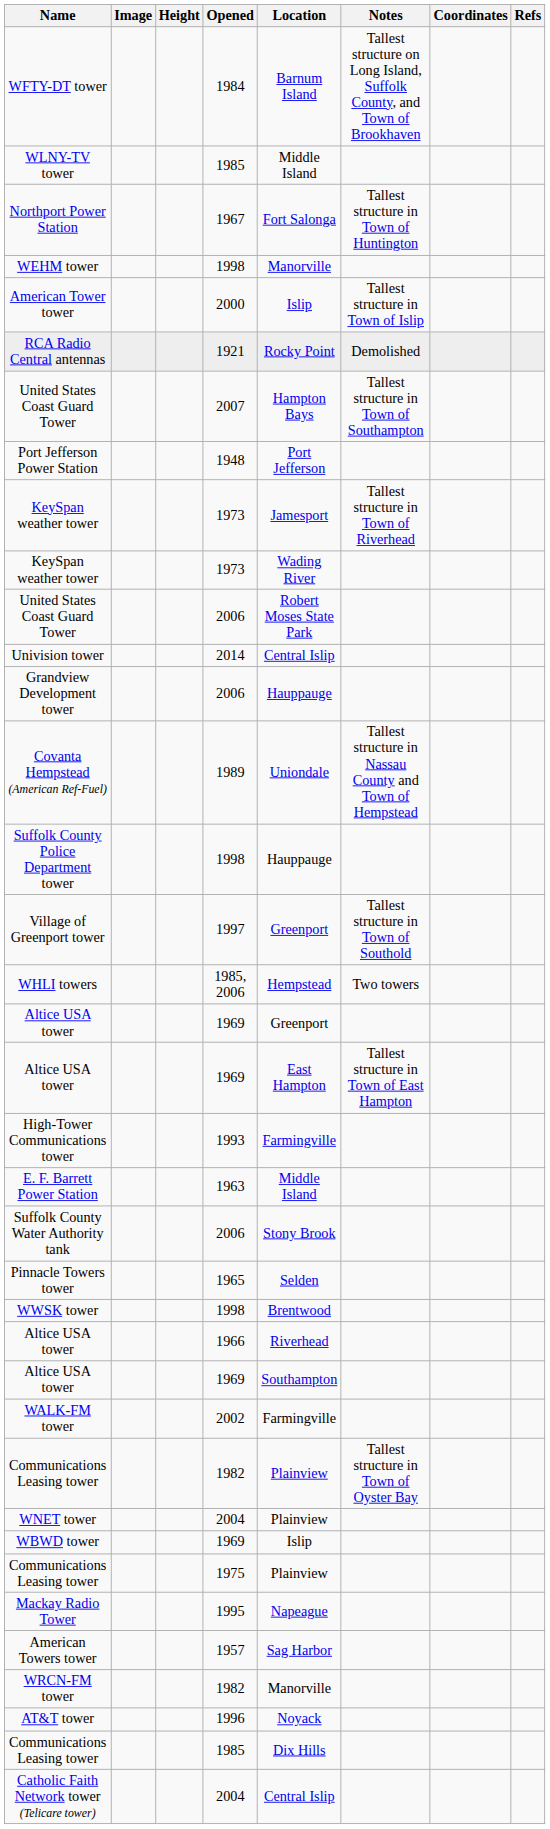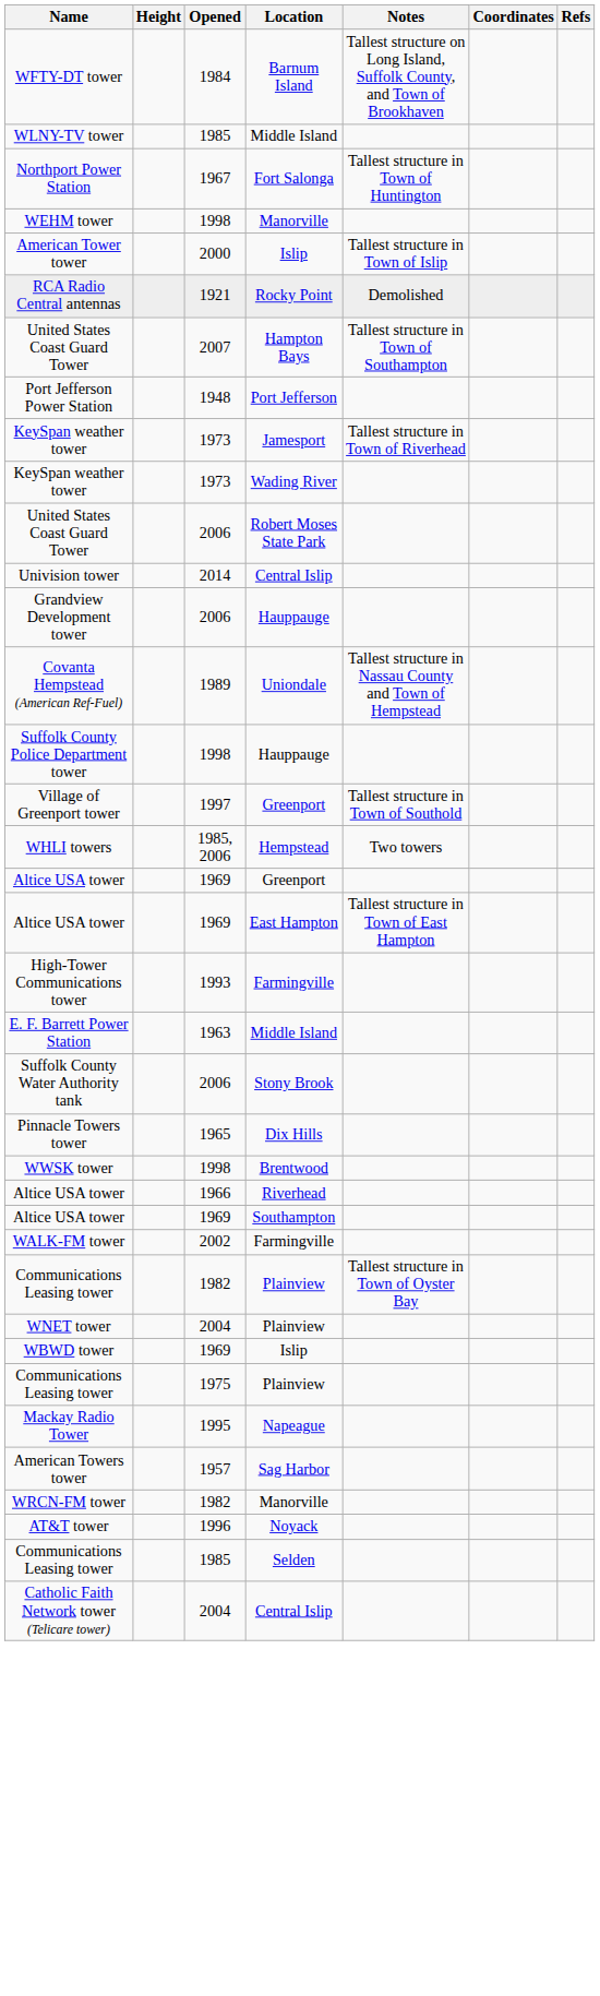- column: Image
Pinnacle Towers tower | Location: Selden -> Dix Hills
Communications Leasing tower / 1985 | Location: Dix Hills -> Selden
